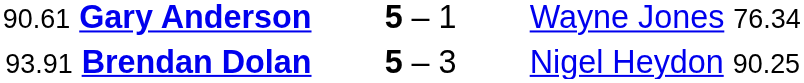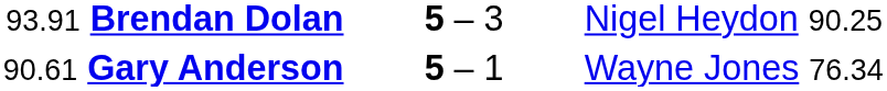rows swapped: 93.91 Brendan Dolan <-> 90.61 Gary Anderson
